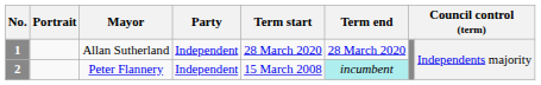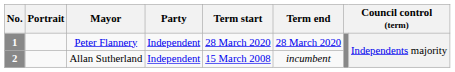1 | Mayor: Allan Sutherland -> Peter Flannery
2 | Mayor: Peter Flannery -> Allan Sutherland
2 | Term end: paleturquoise background -> no background
